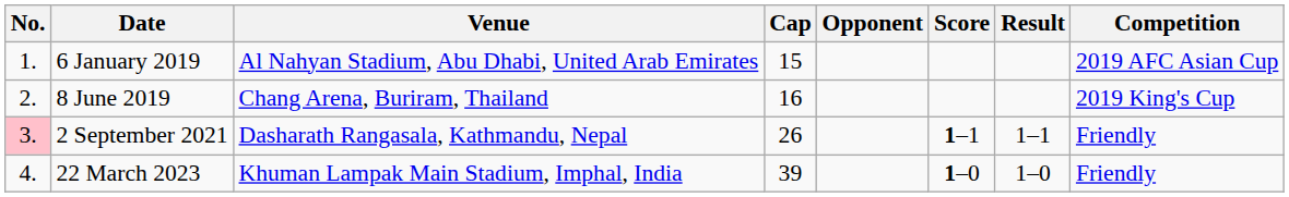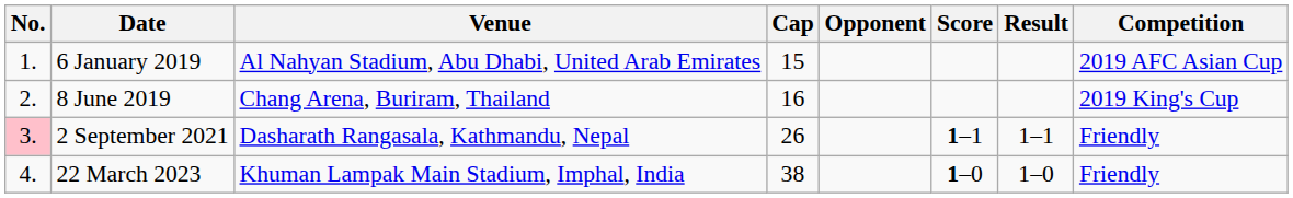22 March 2023 | Cap: 39 -> 38
